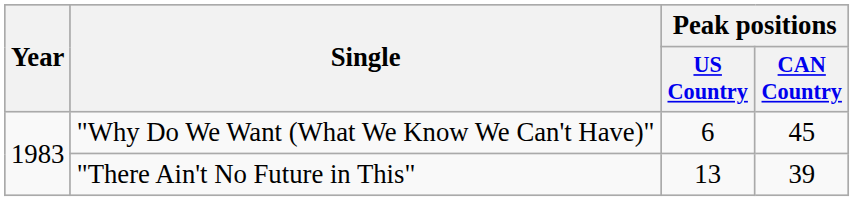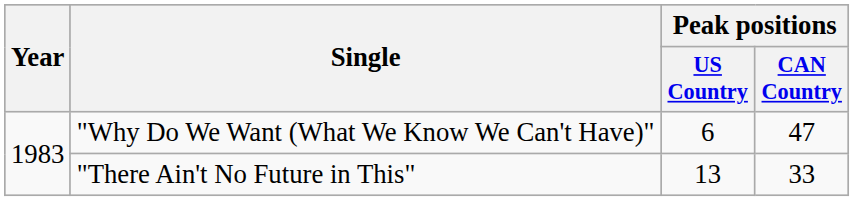"Why Do We Want (What We Know We Can't Have)" | Peak positions / CAN Country: 45 -> 47
"There Ain't No Future in This" | Peak positions / CAN Country: 39 -> 33
